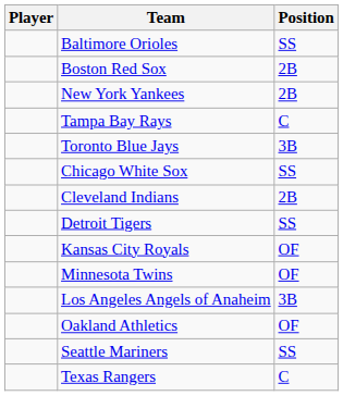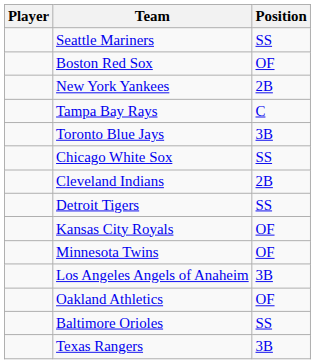rows swapped: Baltimore Orioles <-> Seattle Mariners
Boston Red Sox | Position: 2B -> OF
Texas Rangers | Position: C -> 3B
